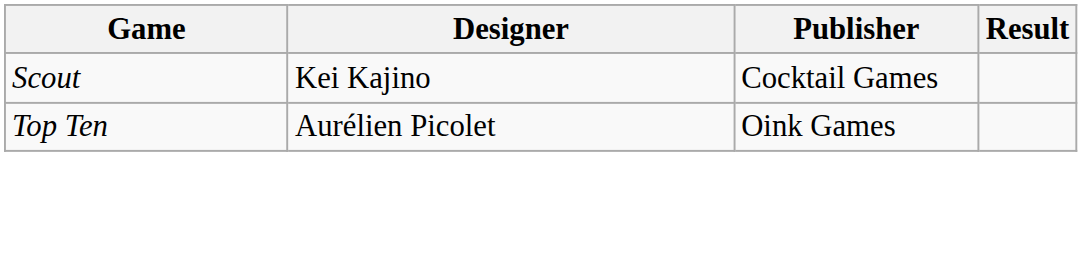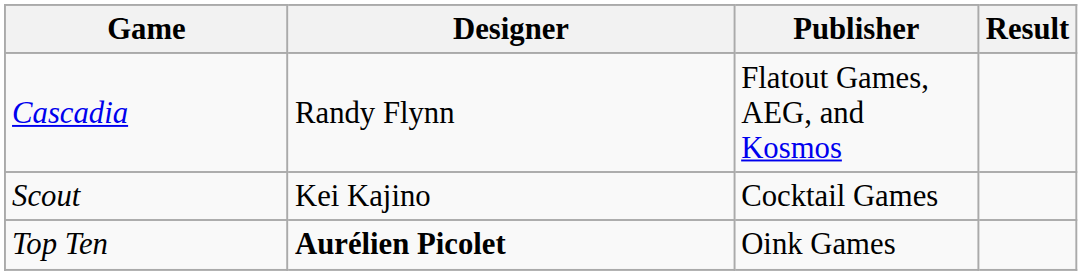+ row: Cascadia | Randy Flynn | Flatout Games, AEG, and Kosmos
Top Ten | Designer: normal -> bold
